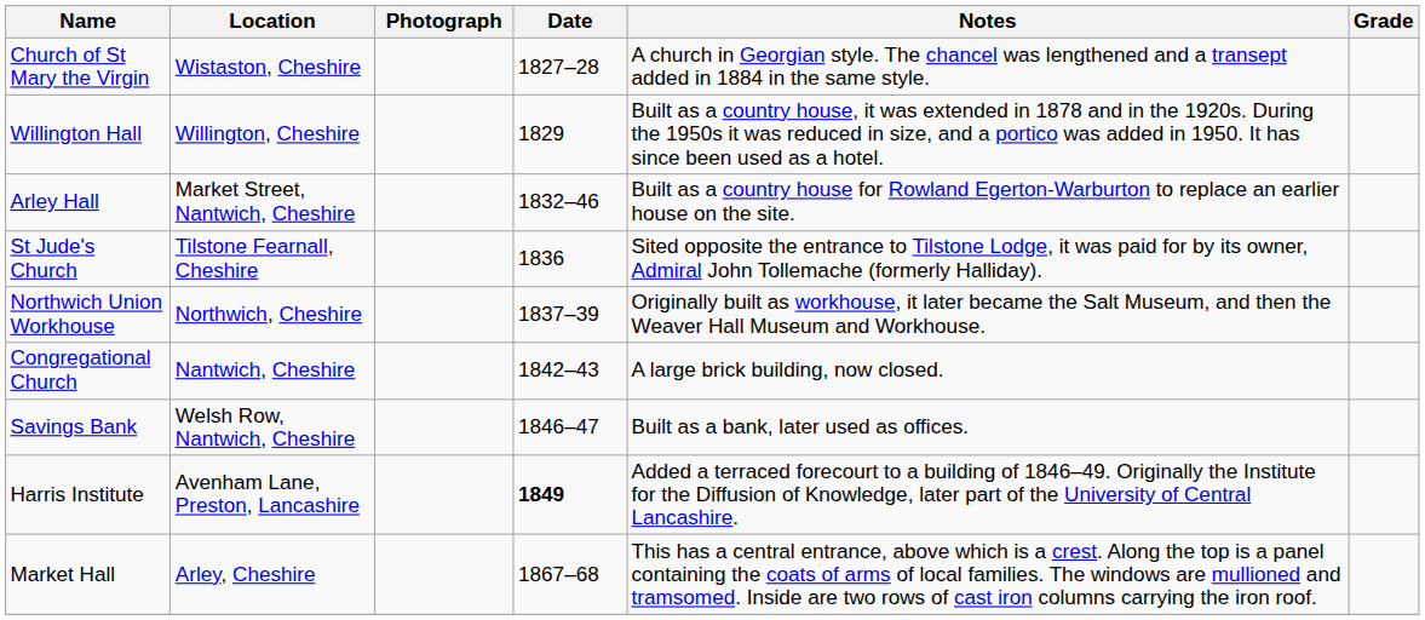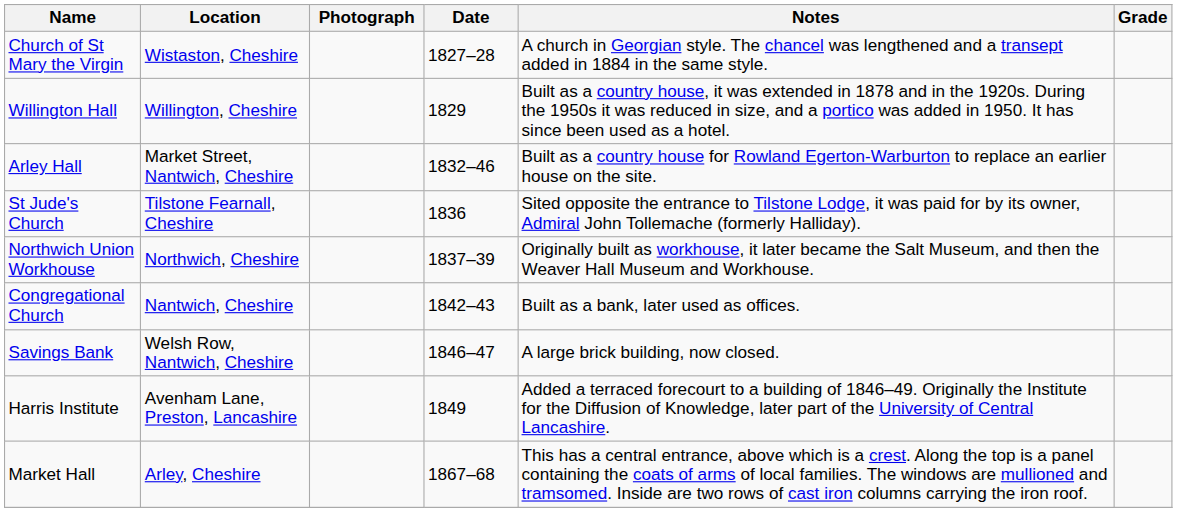Congregational Church | Notes: A large brick building, now closed. -> Built as a bank, later used as offices.
Savings Bank | Notes: Built as a bank, later used as offices. -> A large brick building, now closed.
Harris Institute | Date: bold -> normal
